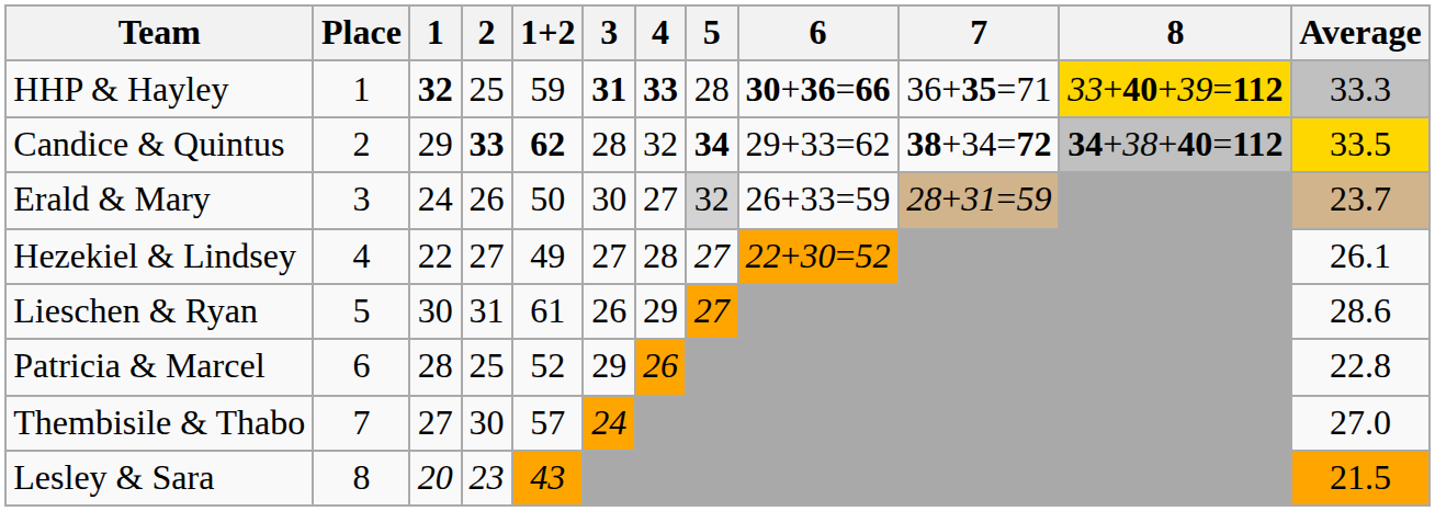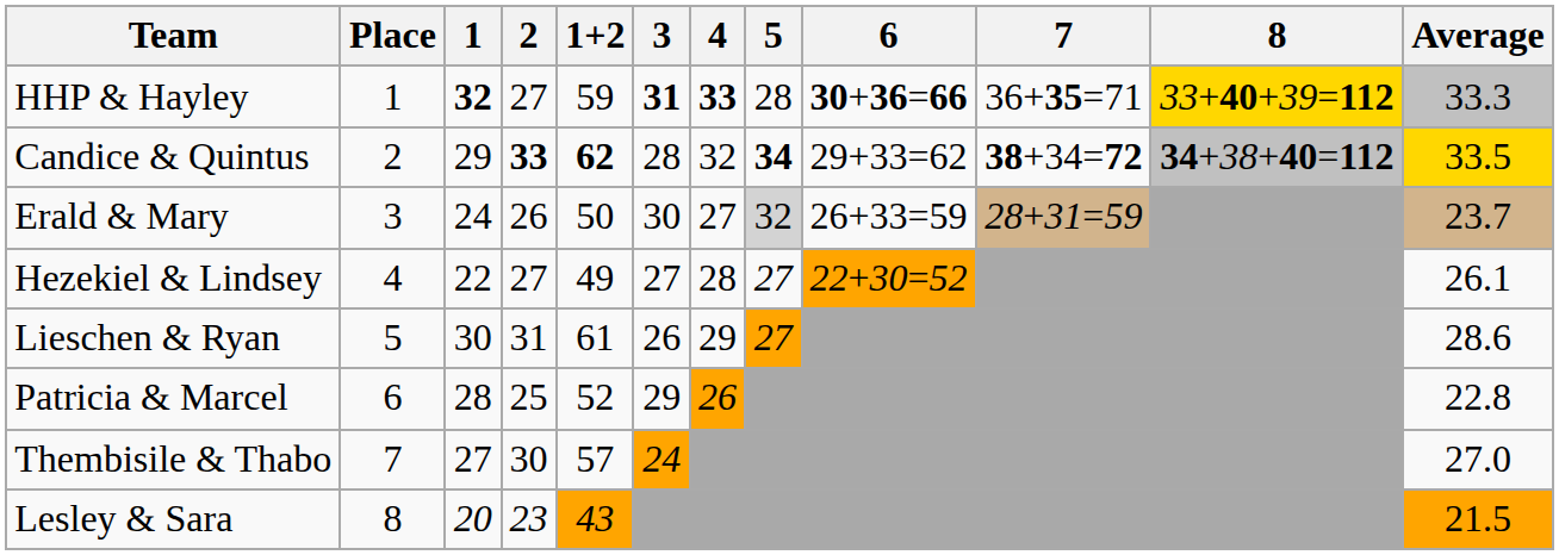HHP & Hayley | 2: 25 -> 27
